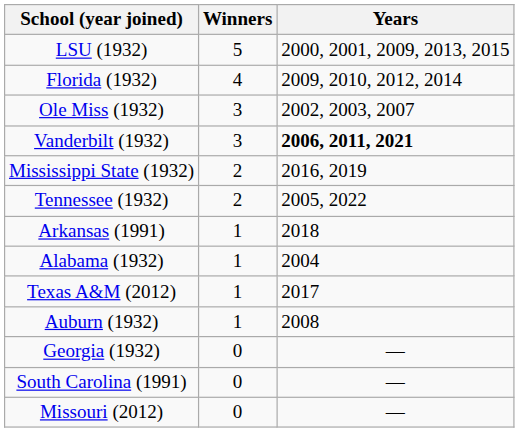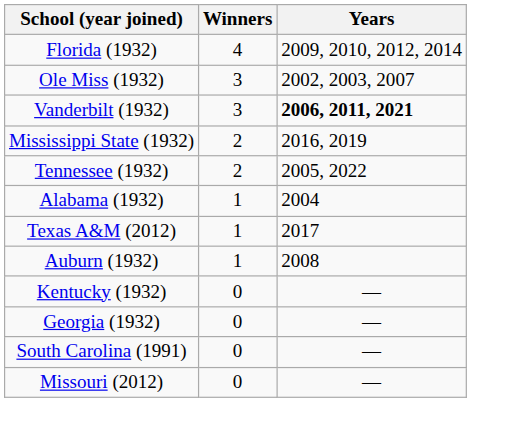- row: LSU (1932) | 5 | 2000, 2001, 2009, 2013, 2015
- row: Arkansas (1991) | 1 | 2018
+ row: Kentucky (1932) | 0 | —
